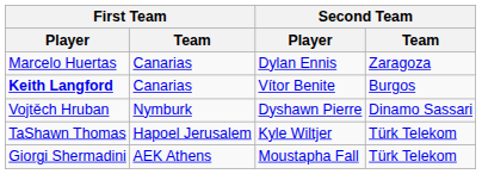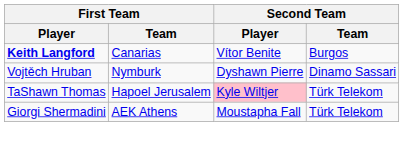- row: Marcelo Huertas | Canarias | Dylan Ennis | Zaragoza
TaShawn Thomas | Second Team / Player: no background -> pink background
